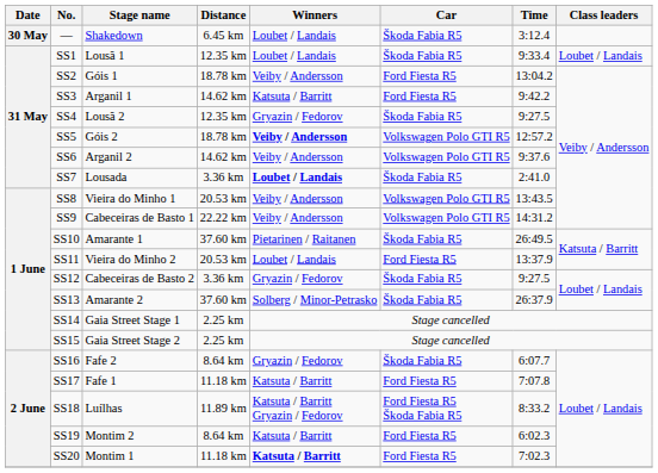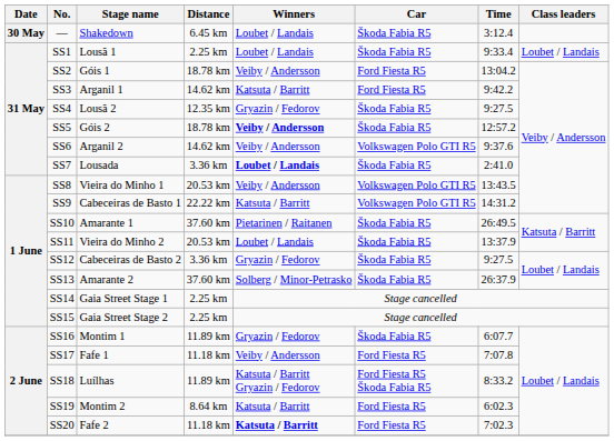SS1 | Distance: 12.35 km -> 2.25 km
SS5 | Car: Volkswagen Polo GTI R5 -> Škoda Fabia R5
SS9 | Winners: Veiby / Andersson -> Katsuta / Barritt
SS11 | Car: Ford Fiesta R5 -> Škoda Fabia R5
SS16 | Stage name: Fafe 2 -> Montim 1
SS16 | Distance: 8.64 km -> 11.89 km
SS17 | Winners: Katsuta / Barritt -> Veiby / Andersson
SS20 | Stage name: Montim 1 -> Fafe 2
